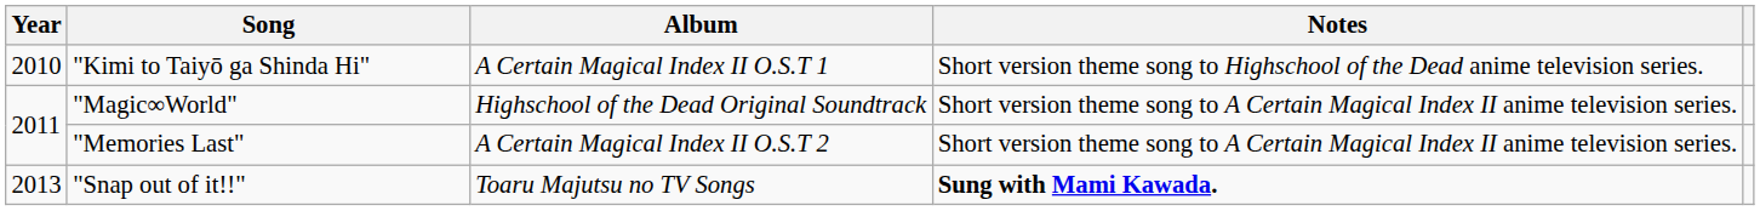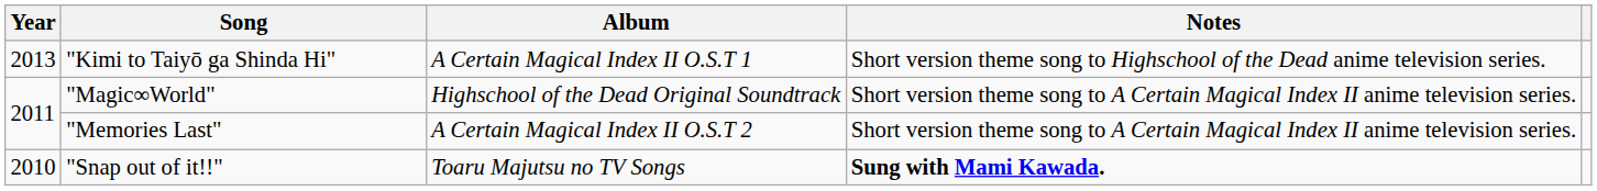"Kimi to Taiyō ga Shinda Hi" | Year: 2010 -> 2013
"Snap out of it!!" | Year: 2013 -> 2010
